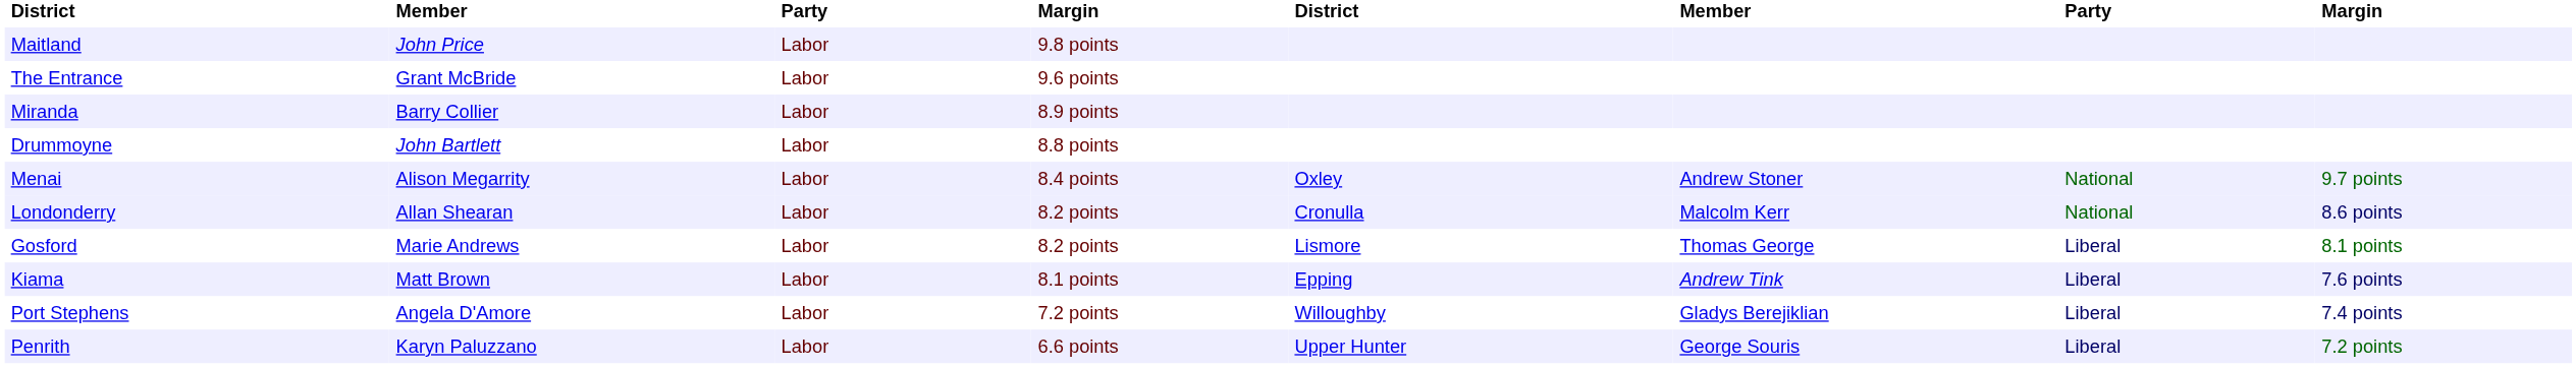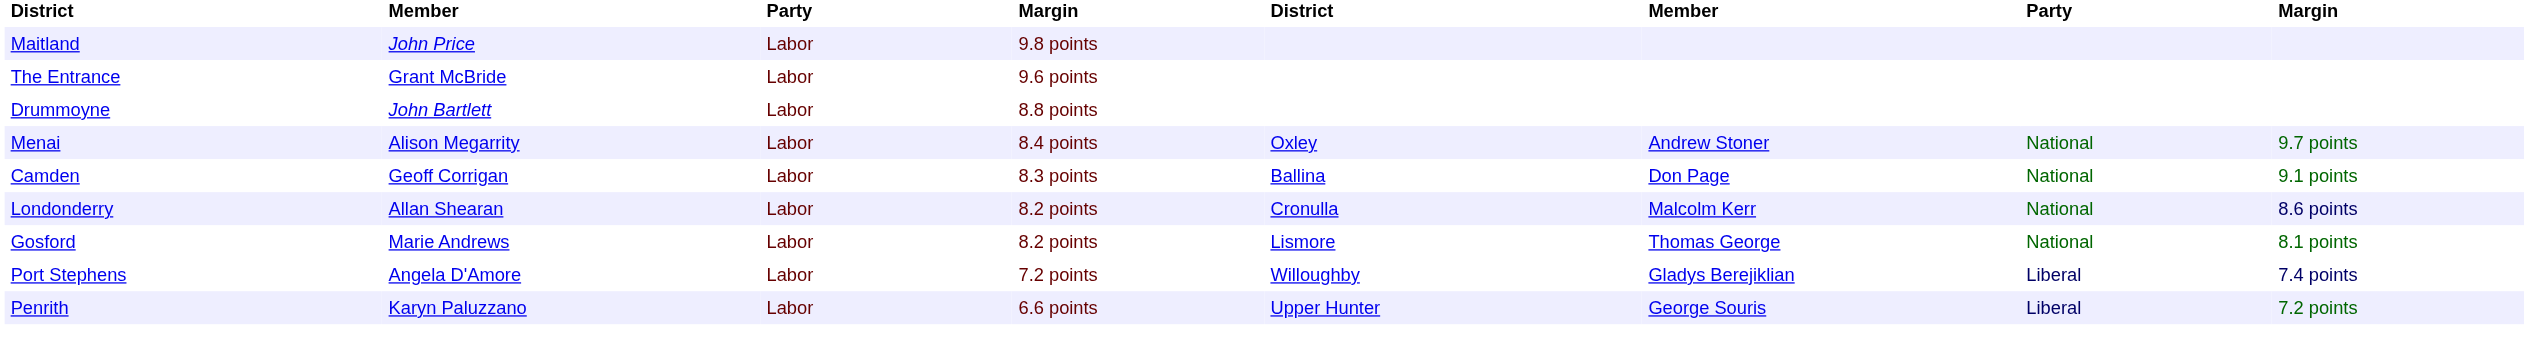- row: Miranda | Barry Collier | Labor | 8.9 points
+ row: Camden | Geoff Corrigan | Labor | 8.3 points | Ballina | Don Page | National | 9.1 points
Gosford | column 7: Liberal -> National
- row: Kiama | Matt Brown | Labor | 8.1 points | Epping | Andrew Tink | Liberal | 7.6 points
